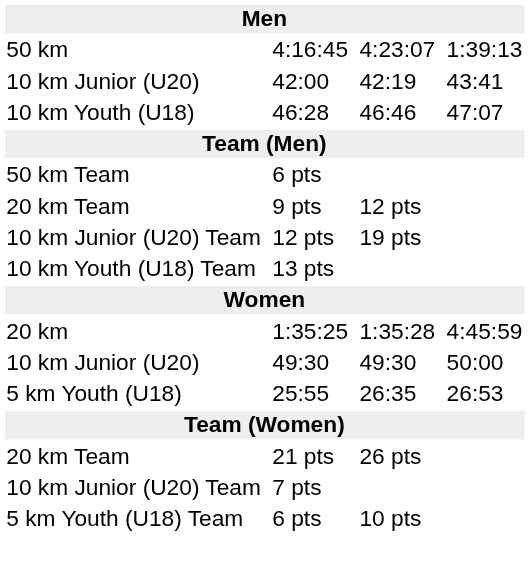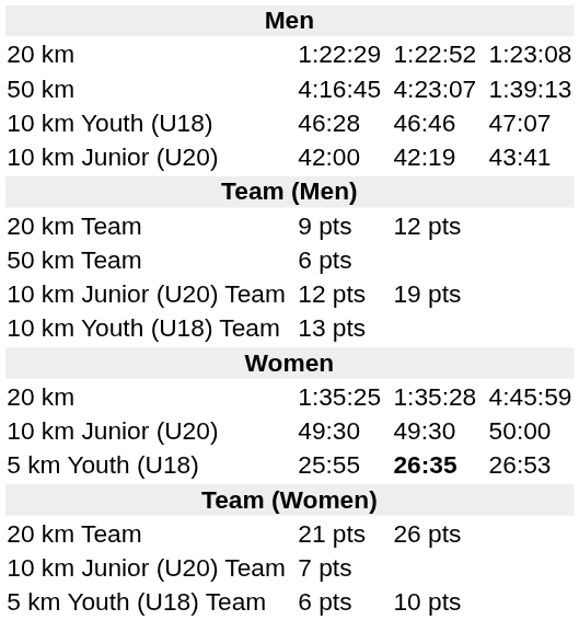+ row: 20 km | 1:22:29 | 1:22:52 | 1:23:08
rows swapped: 42:00 <-> 46:28
rows swapped: 9 pts <-> 50 km Team / 6 pts
25:55 | column 5: normal -> bold
